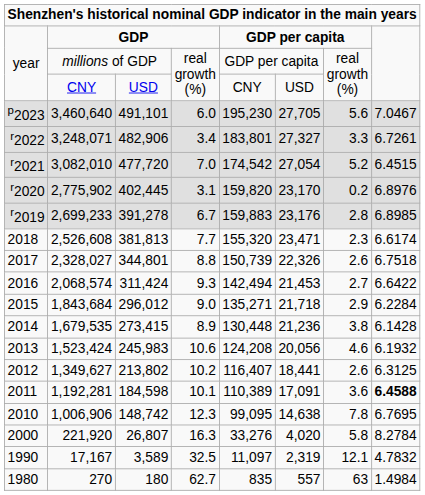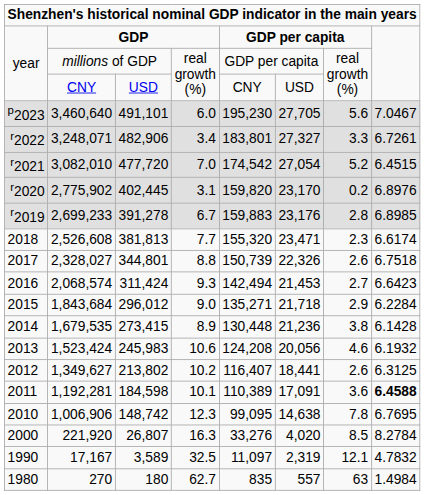2,068,574 | column 8: 6.6422 -> 6.6423
221,920 | column 7: 5.8 -> 8.5
